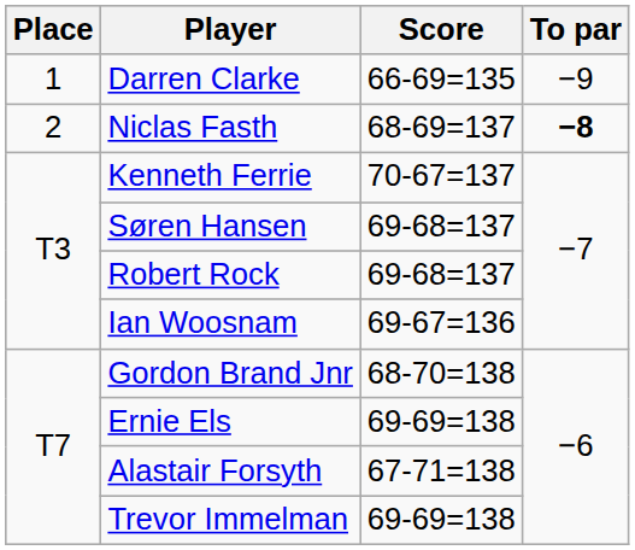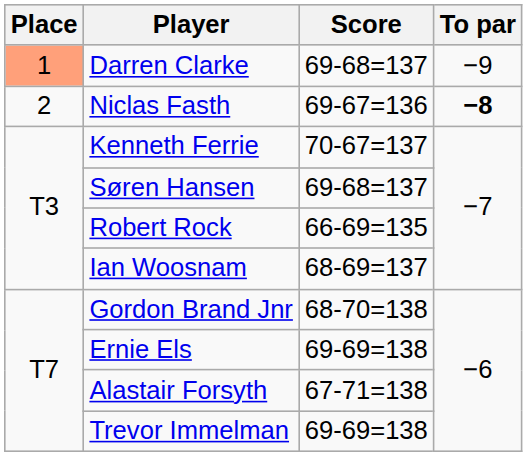Darren Clarke | Place: no background -> lightsalmon background
Darren Clarke | Score: 66-69=135 -> 69-68=137
Niclas Fasth | Score: 68-69=137 -> 69-67=136
Robert Rock | Score: 69-68=137 -> 66-69=135
Ian Woosnam | Score: 69-67=136 -> 68-69=137
